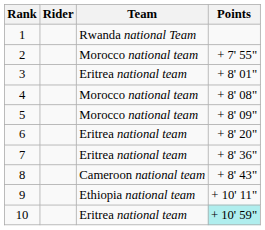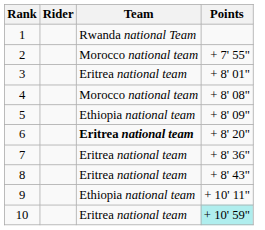5 | Team: Morocco national team -> Ethiopia national team
6 | Team: normal -> bold
8 | Team: Cameroon national team -> Eritrea national team
